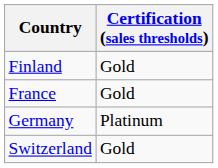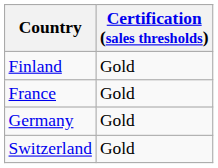Germany | Certification (sales thresholds): Platinum -> Gold
